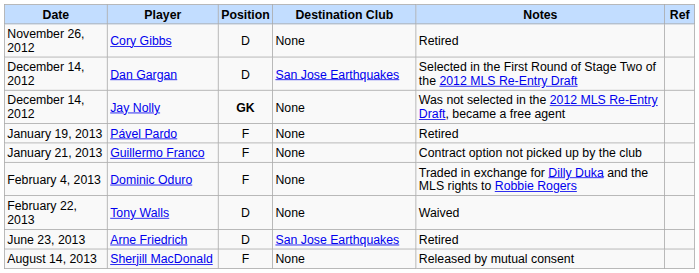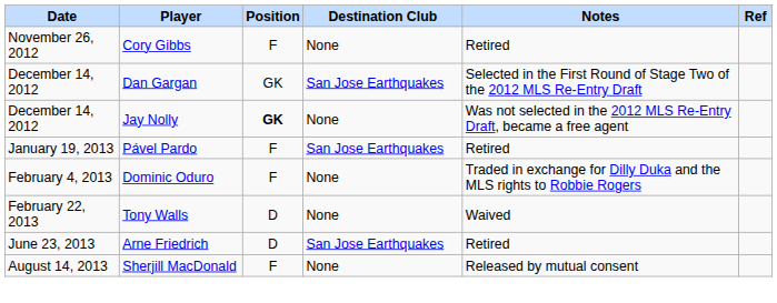Cory Gibbs | Position: D -> F
Dan Gargan | Position: D -> GK
Pável Pardo | Destination Club: None -> San Jose Earthquakes
- row: January 21, 2013 | Guillermo Franco | F | None | Contract option not picked up by the club
